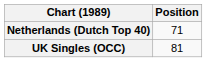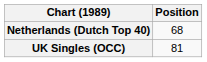Netherlands (Dutch Top 40) | Position: 71 -> 68
